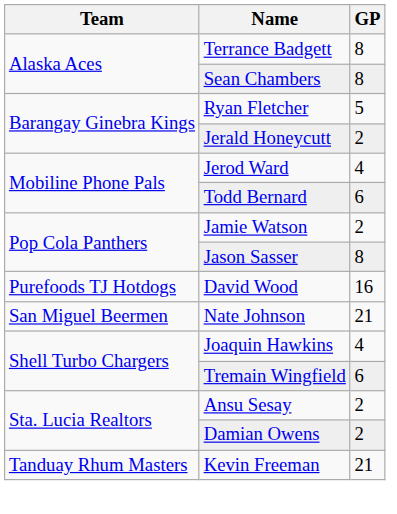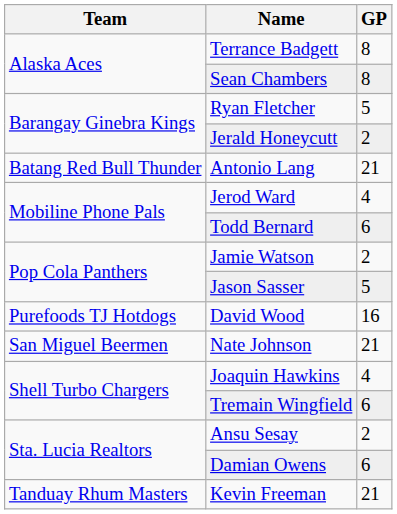+ row: Batang Red Bull Thunder | Antonio Lang | 21
Jason Sasser | GP: 8 -> 5
Damian Owens | GP: 2 -> 6
